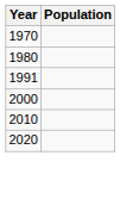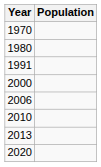+ row: 2006
+ row: 2013
